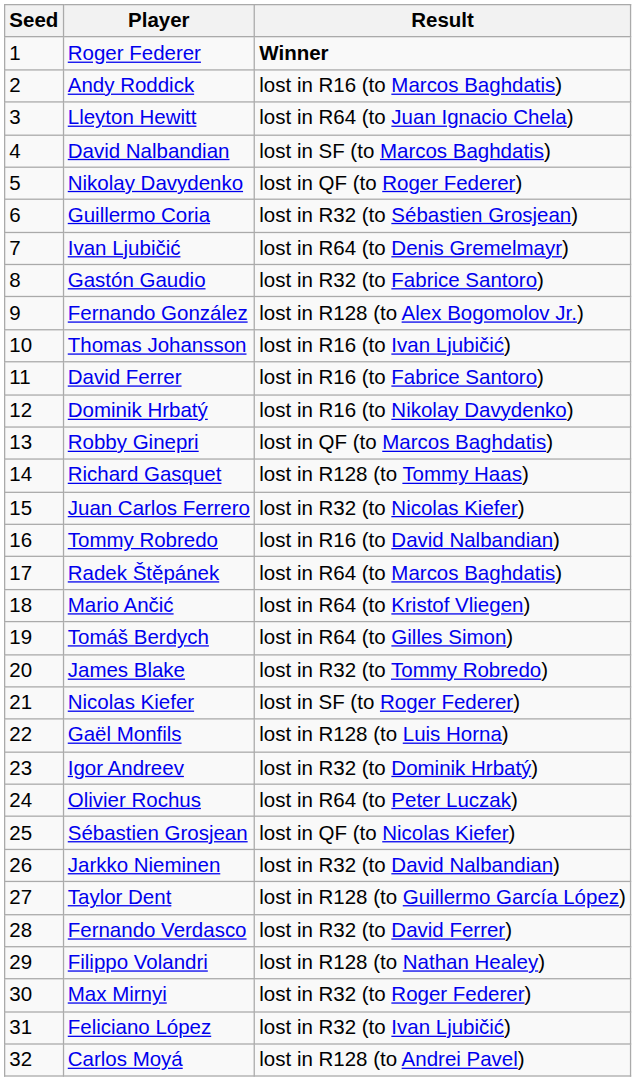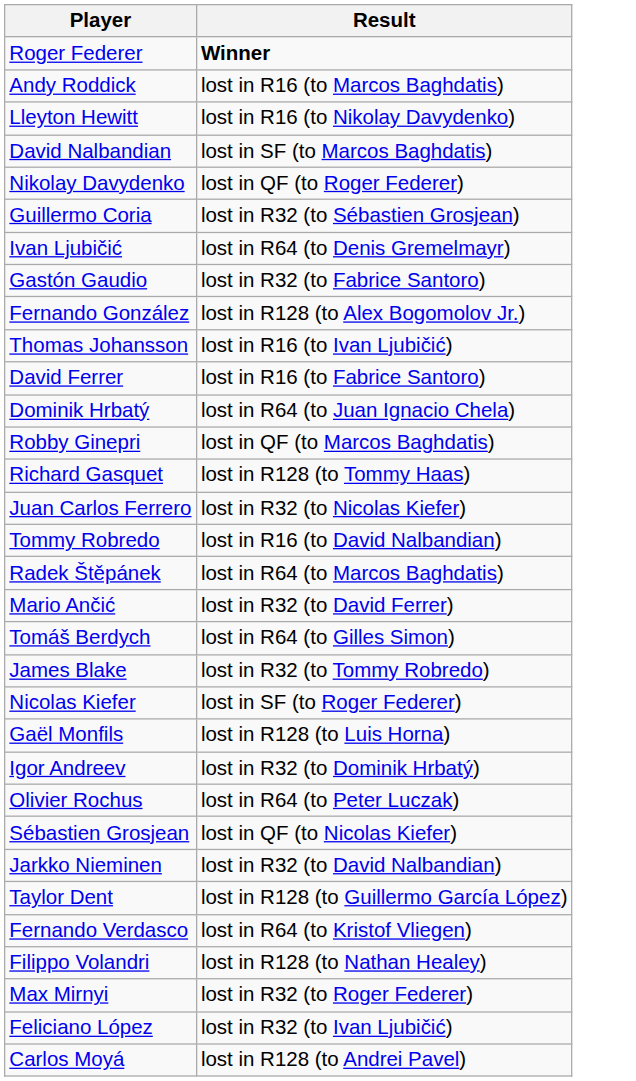- column: Seed | 1 | 2 | 3 | 4 | 5 | 6 | 7 | 8 | 9 | 10 | 11 | 12 | 13 | 14 | 15 | 16 | 17 | 18 | 19 | 20 | 21 | 22 | 23 | 24 | 25 | 26 | 27 | 28 | 29 | 30 | 31 | 32
Lleyton Hewitt | Result: lost in R64 (to Juan Ignacio Chela) -> lost in R16 (to Nikolay Davydenko)
Dominik Hrbatý | Result: lost in R16 (to Nikolay Davydenko) -> lost in R64 (to Juan Ignacio Chela)
Mario Ančić | Result: lost in R64 (to Kristof Vliegen) -> lost in R32 (to David Ferrer)
Fernando Verdasco | Result: lost in R32 (to David Ferrer) -> lost in R64 (to Kristof Vliegen)
